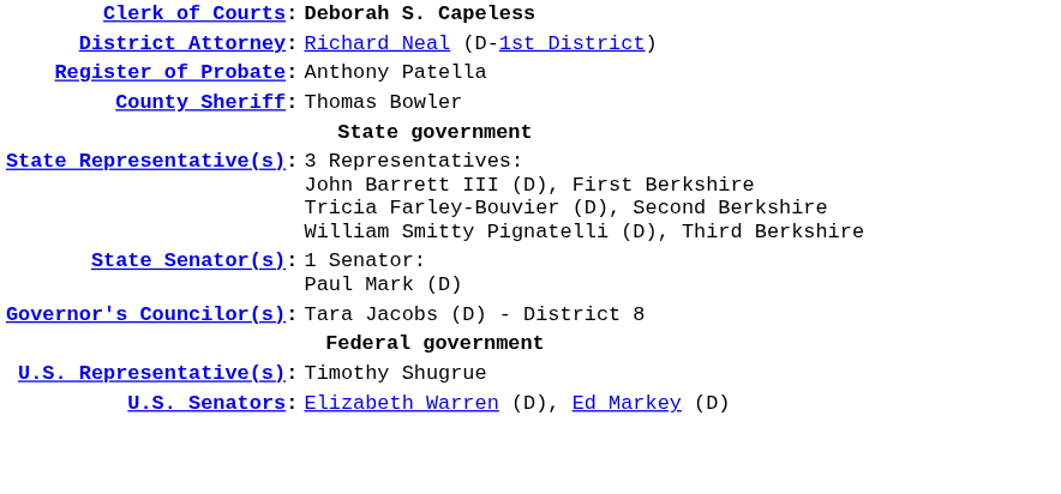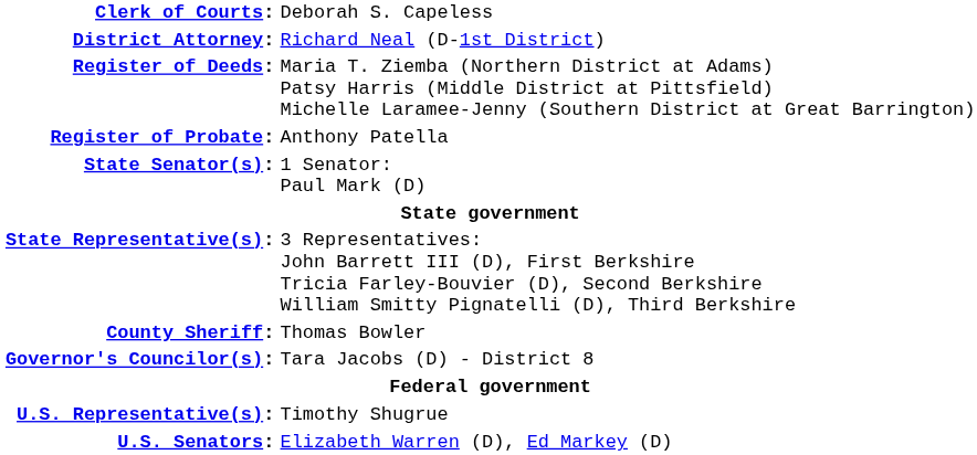Clerk of Courts: | column 2: bold -> normal
+ row: Register of Deeds: | Maria T. Ziemba (Northern District at Adams) Patsy Harris (Middle District at Pittsfield) Michelle Laramee-Jenny (Southern District at Great Barrington)
rows swapped: County Sheriff: <-> State Senator(s):
